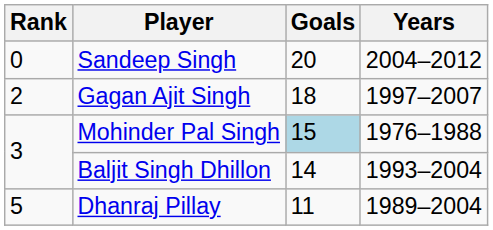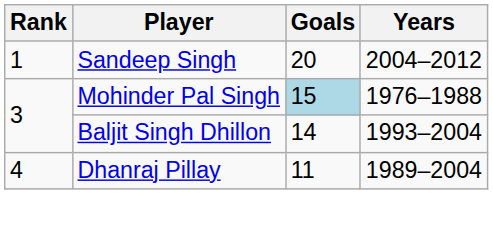Sandeep Singh | Rank: 0 -> 1
- row: 2 | Gagan Ajit Singh | 18 | 1997–2007
Dhanraj Pillay | Rank: 5 -> 4
